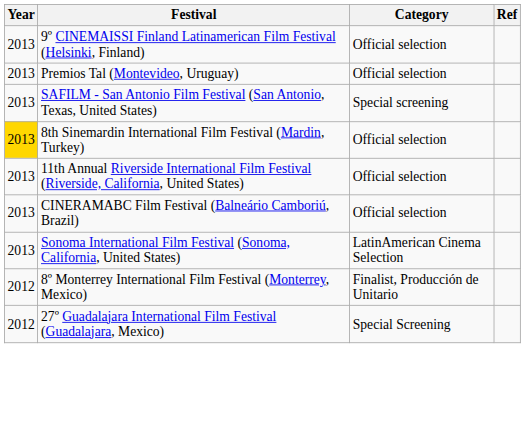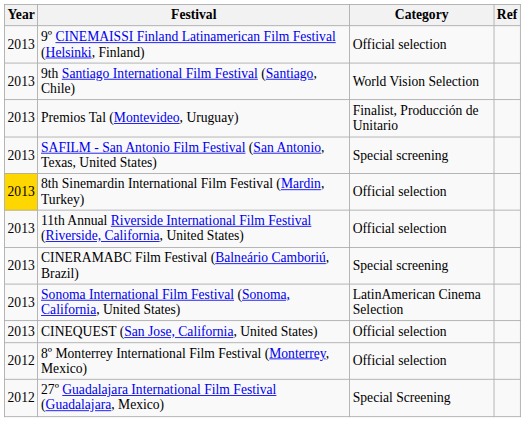+ row: 2013 | 9th Santiago International Film Festival (Santiago, Chile) | World Vision Selection
Premios Tal (Montevideo, Uruguay) | Category: Official selection -> Finalist, Producción de Unitario
CINERAMABC Film Festival (Balneário Camboriú, Brazil) | Category: Official selection -> Special screening
+ row: 2013 | CINEQUEST (San Jose, California, United States) | Official selection
8º Monterrey International Film Festival (Monterrey, Mexico) | Category: Finalist, Producción de Unitario -> Official selection
